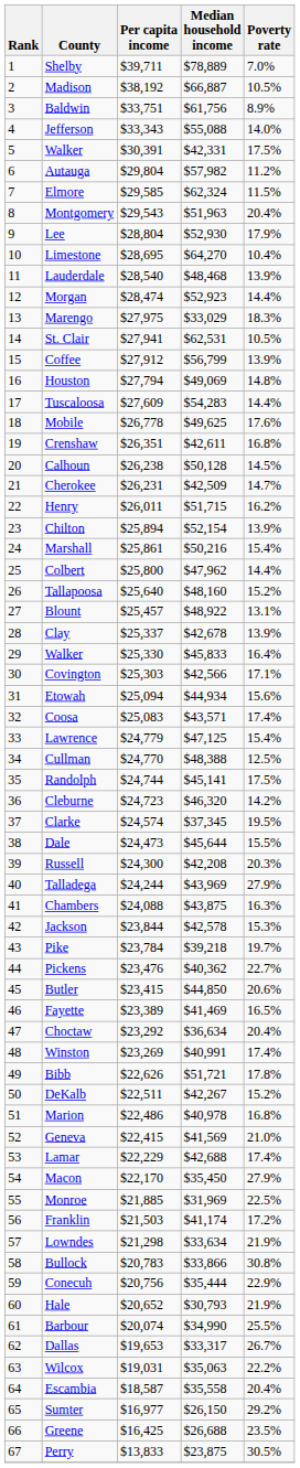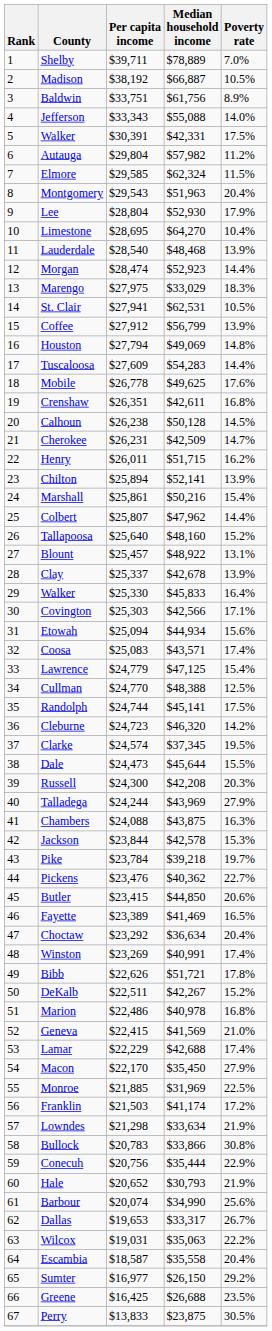Chilton | Median household income: $52,154 -> $52,141
Colbert | Per capita income: $25,800 -> $25,807
Barbour | Poverty rate: 25.5% -> 25.6%
